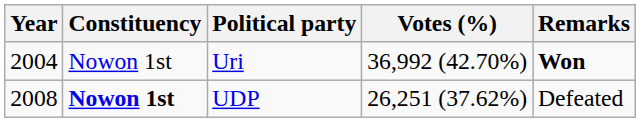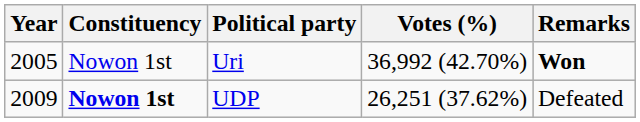Uri | Year: 2004 -> 2005
UDP | Year: 2008 -> 2009
